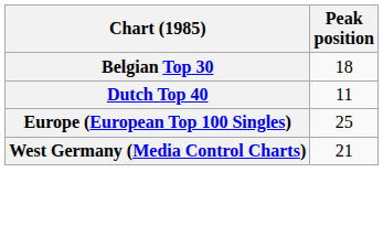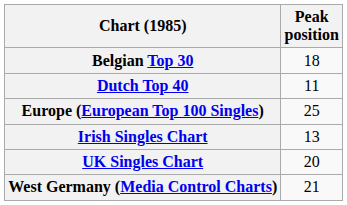+ row: Irish Singles Chart | 13
+ row: UK Singles Chart | 20
